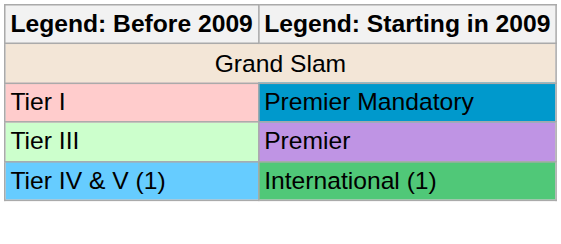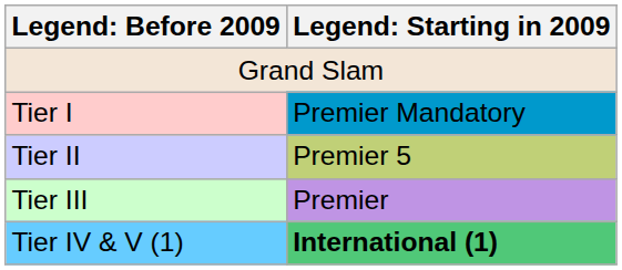+ row: Tier II | Premier 5
Tier IV & V (1) | column 2: normal -> bold
